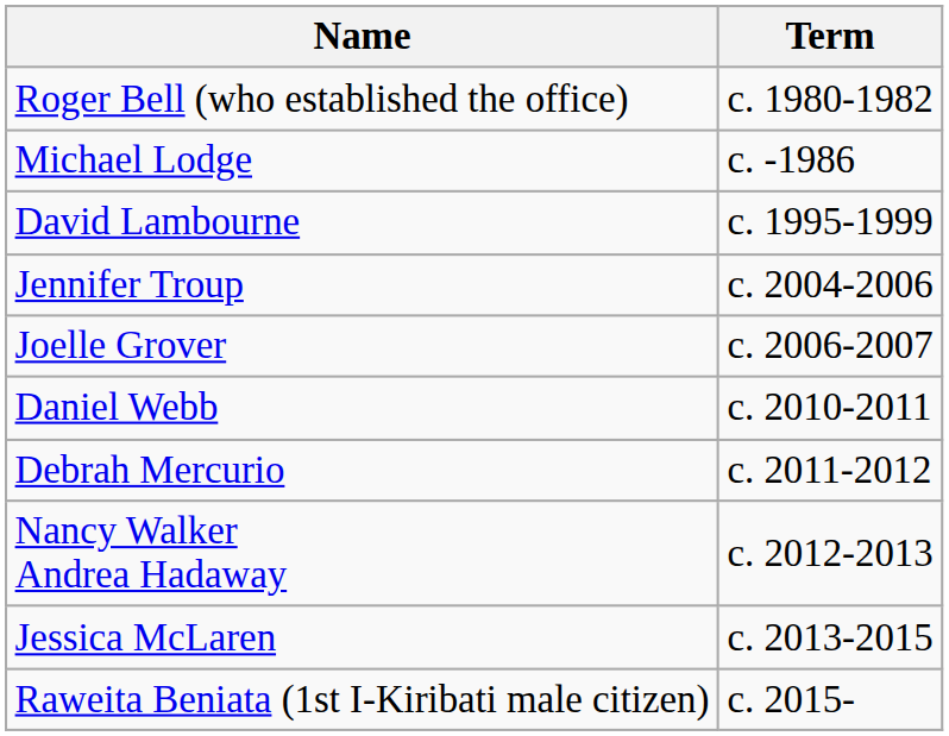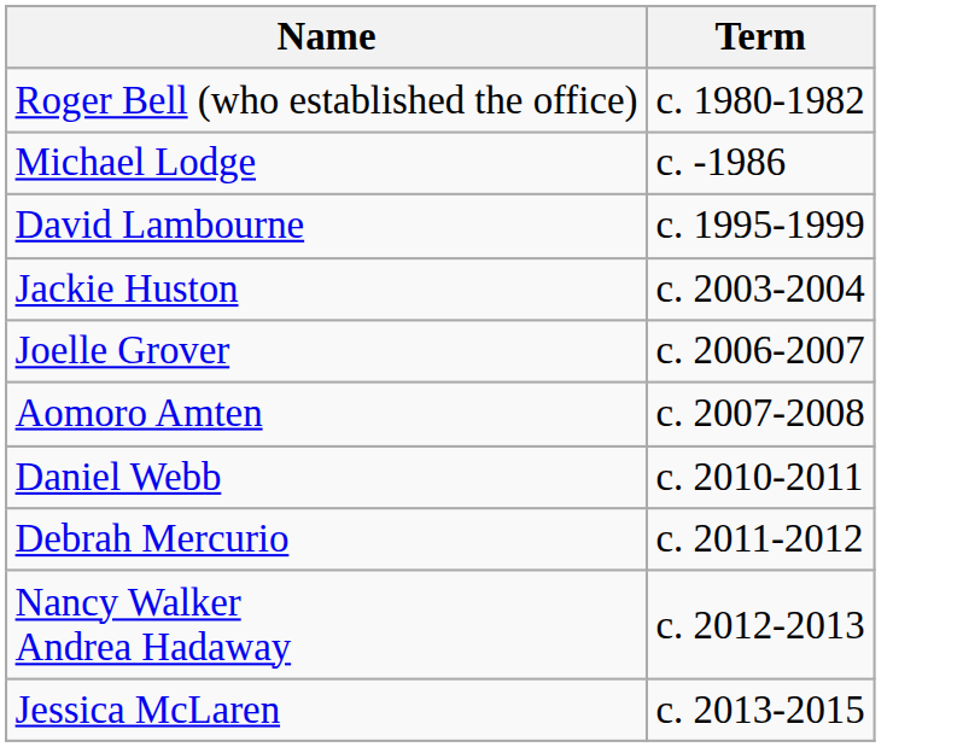+ row: Jackie Huston | c. 2003-2004
- row: Jennifer Troup | c. 2004-2006
+ row: Aomoro Amten | c. 2007-2008
- row: Raweita Beniata (1st I-Kiribati male citizen) | c. 2015-
